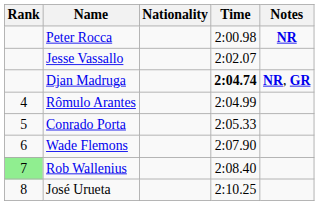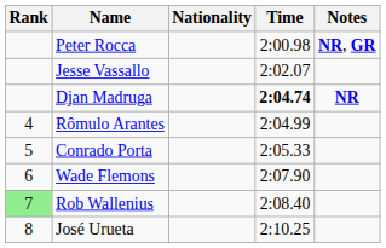Peter Rocca | Notes: NR -> NR, GR
Djan Madruga | Notes: NR, GR -> NR
